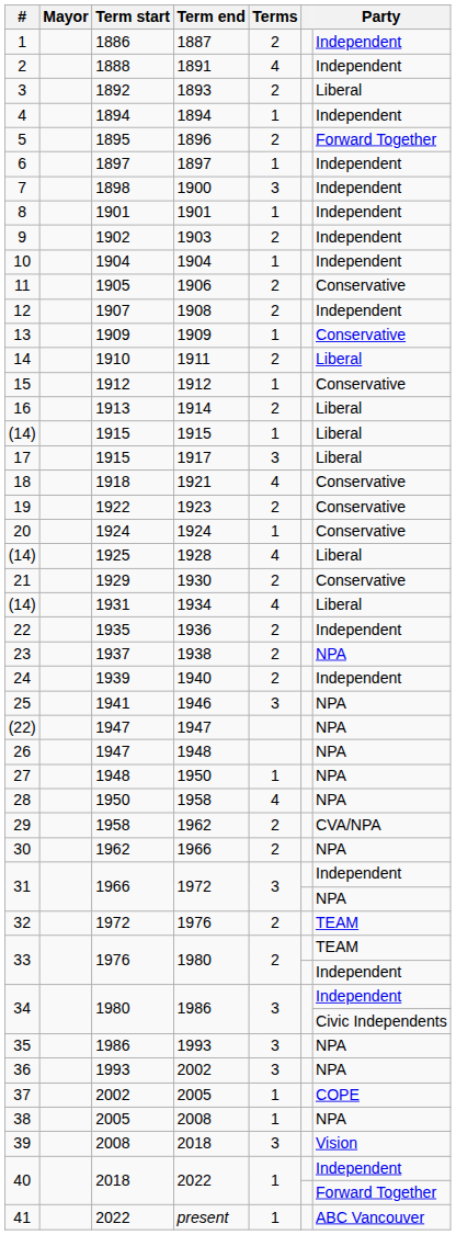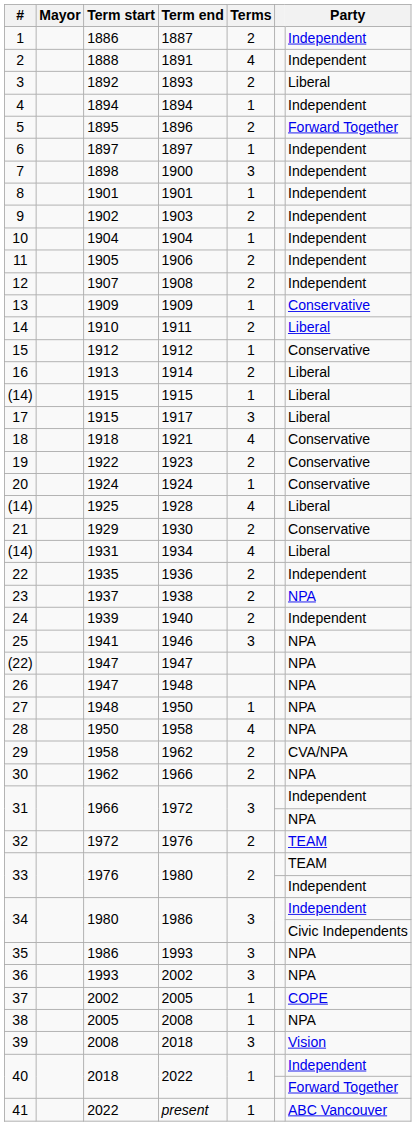1906 | Party: Conservative -> Independent
